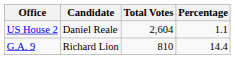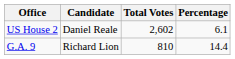US House 2 | Total Votes: 2,604 -> 2,602
US House 2 | Percentage: 1.1 -> 6.1
